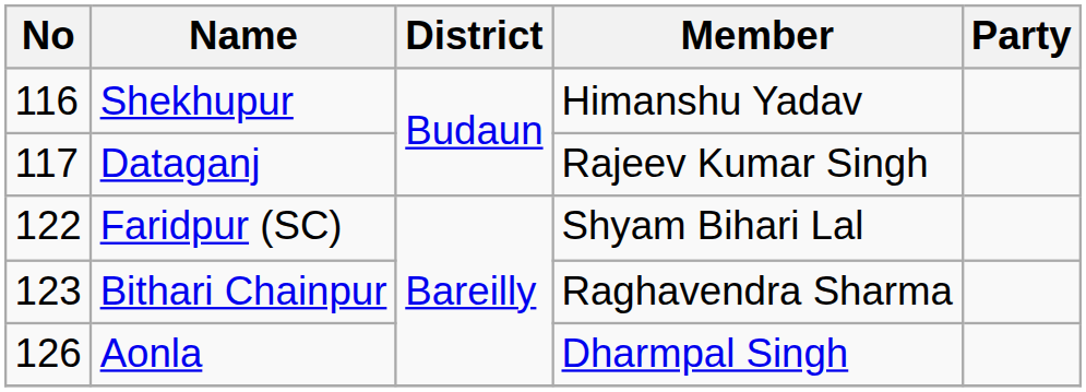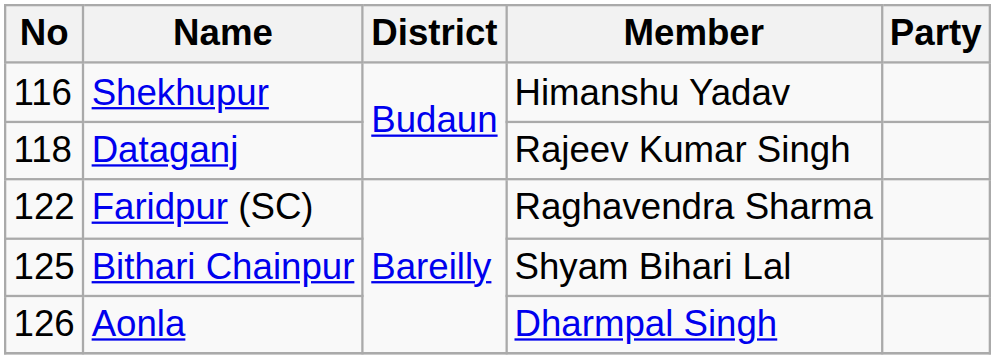Dataganj | No: 117 -> 118
Faridpur (SC) | Member: Shyam Bihari Lal -> Raghavendra Sharma
Bithari Chainpur | No: 123 -> 125
Bithari Chainpur | Member: Raghavendra Sharma -> Shyam Bihari Lal
